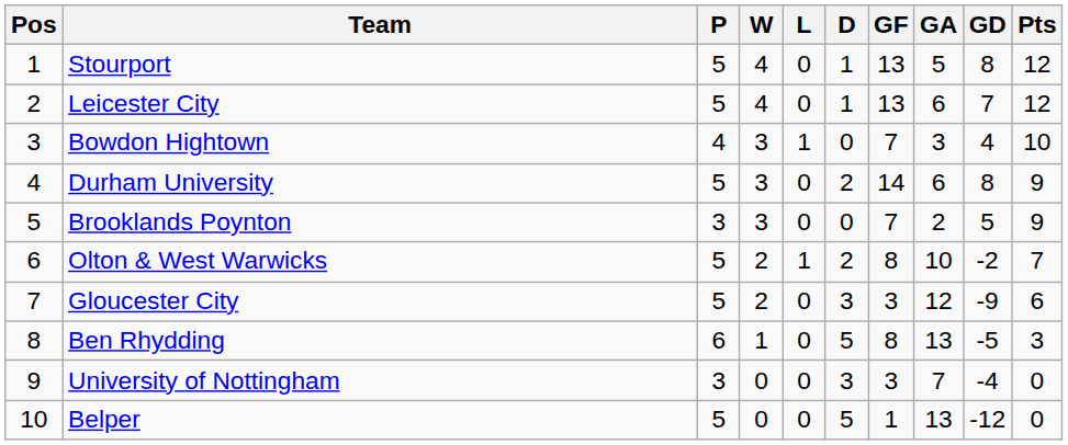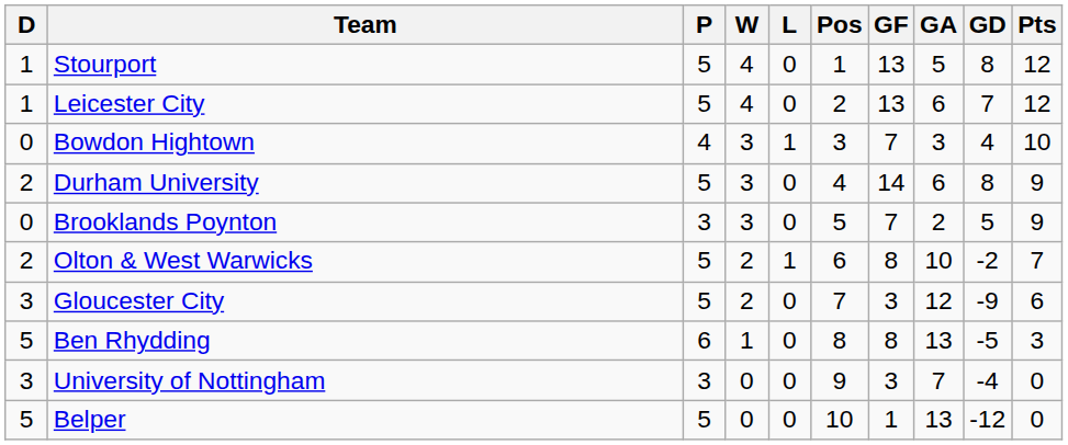columns swapped: Pos <-> D
